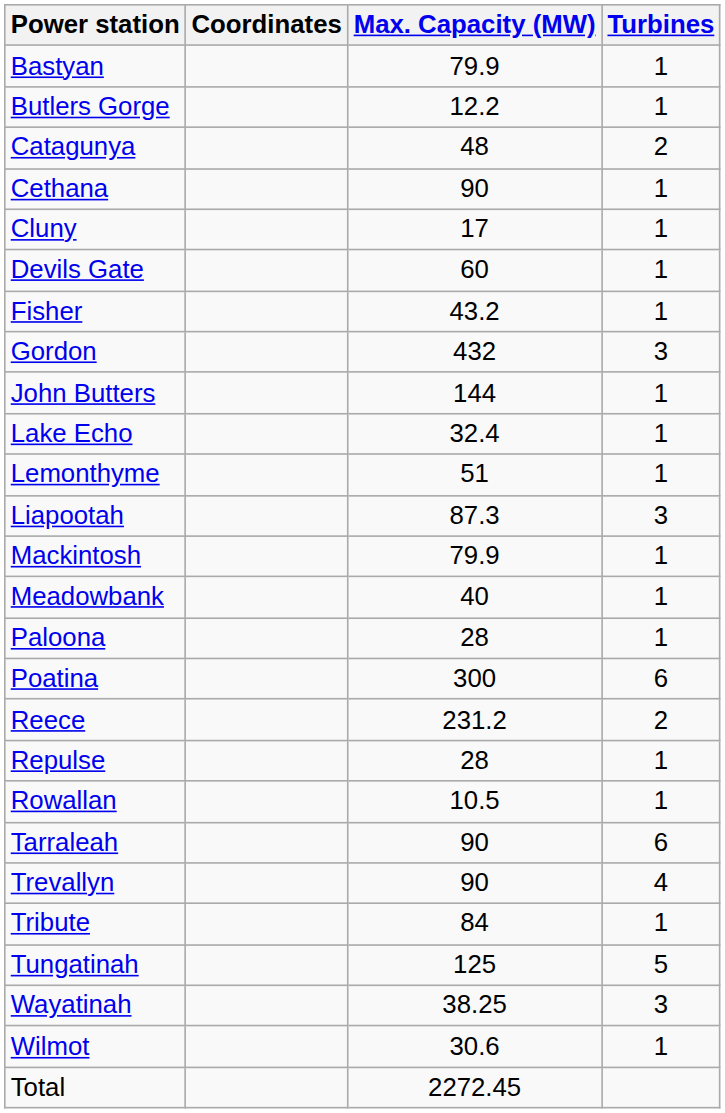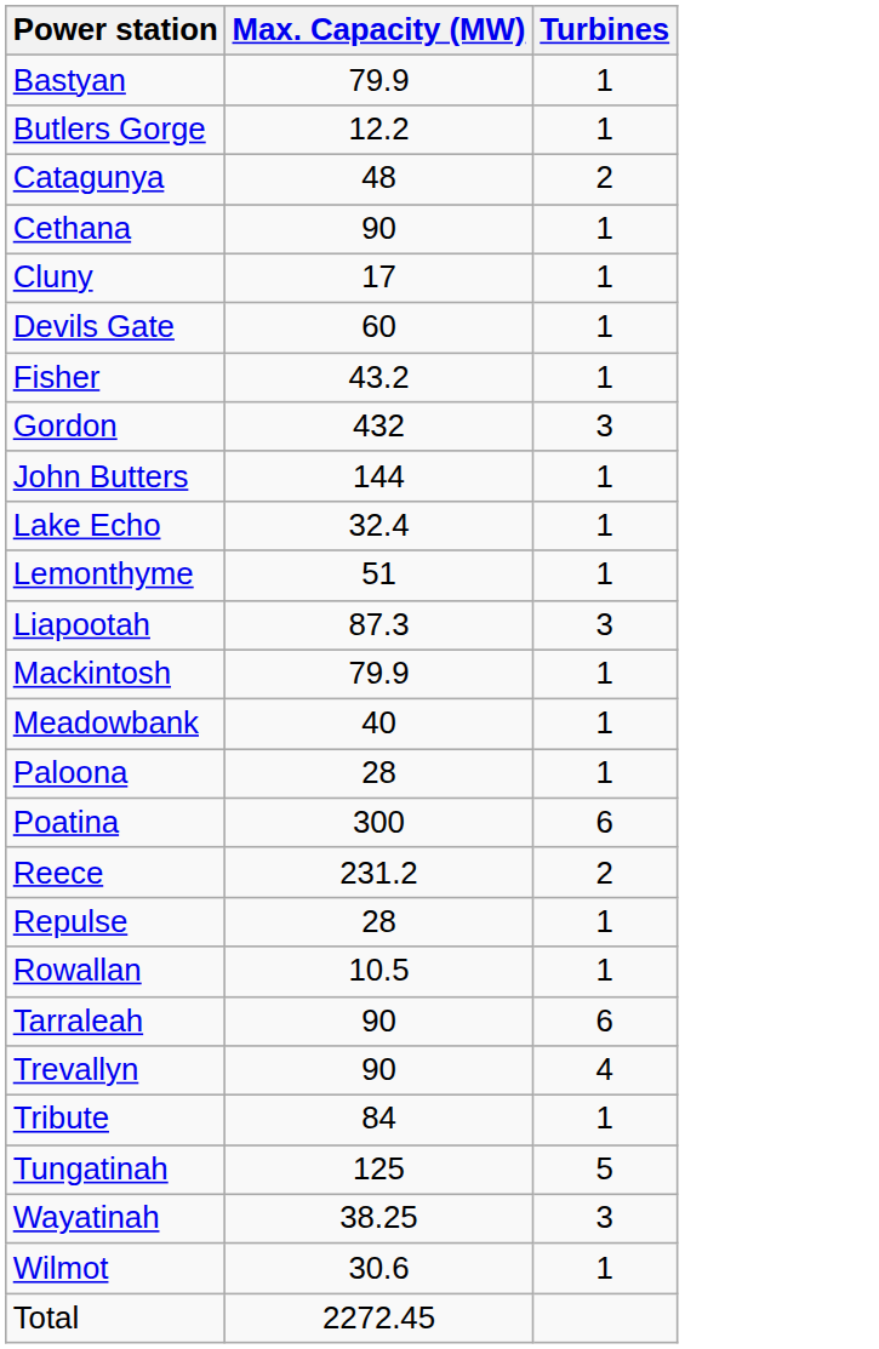- column: Coordinates
